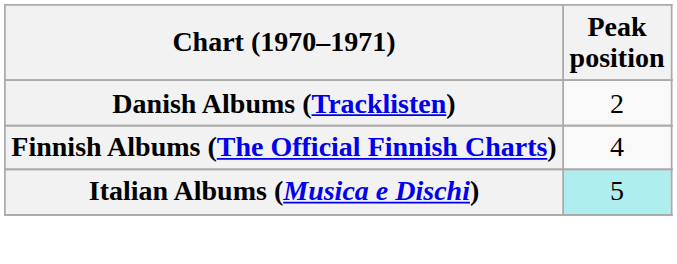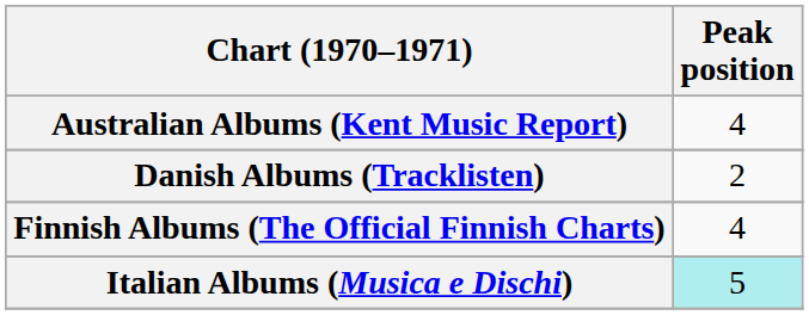+ row: Australian Albums (Kent Music Report) | 4
